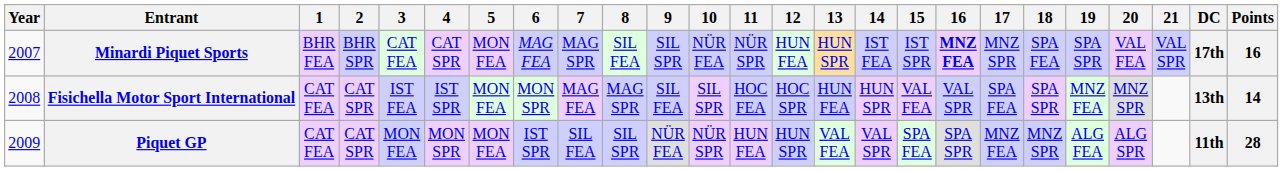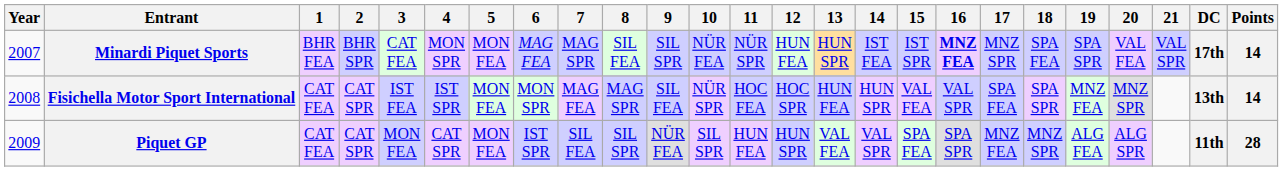Minardi Piquet Sports | 4: CAT SPR -> MON SPR
Minardi Piquet Sports | Points: 16 -> 14
Fisichella Motor Sport International | 10: SIL SPR -> NÜR SPR
Piquet GP | 4: MON SPR -> CAT SPR
Piquet GP | 10: NÜR SPR -> SIL SPR
